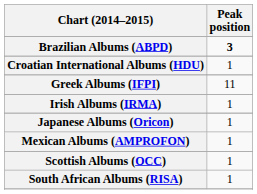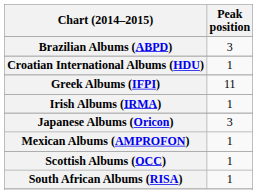Brazilian Albums (ABPD) | Peak position: bold -> normal
Japanese Albums (Oricon) | Peak position: 1 -> 3
